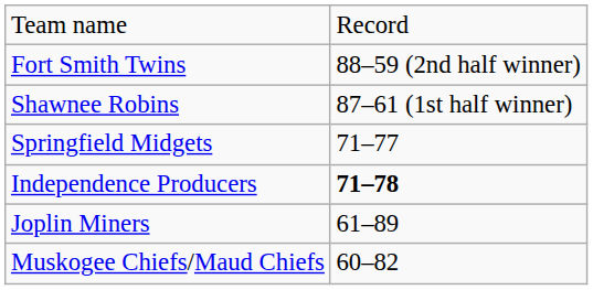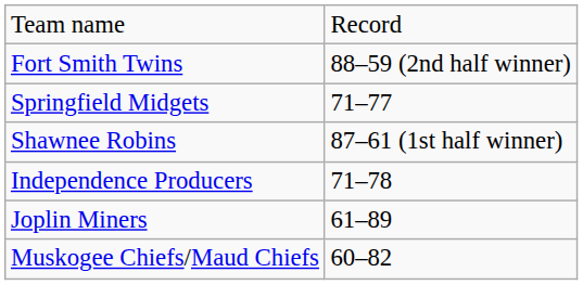rows swapped: Shawnee Robins <-> Springfield Midgets
Independence Producers | column 2: bold -> normal
